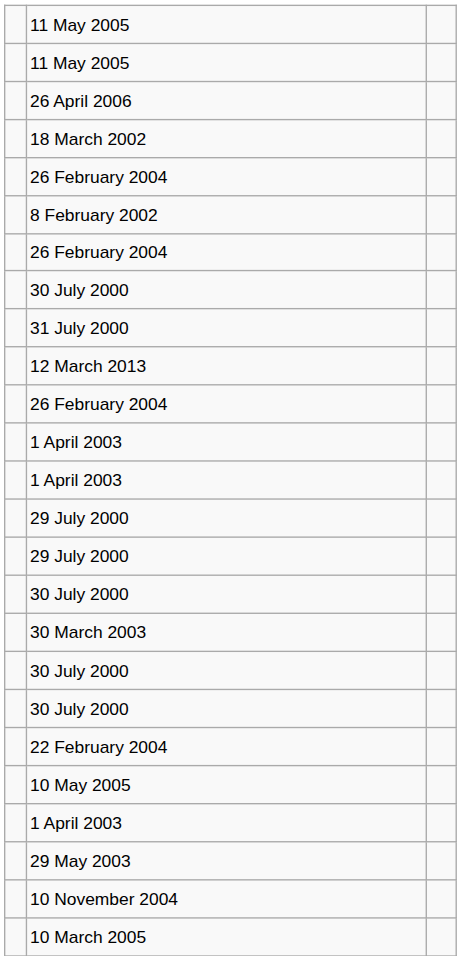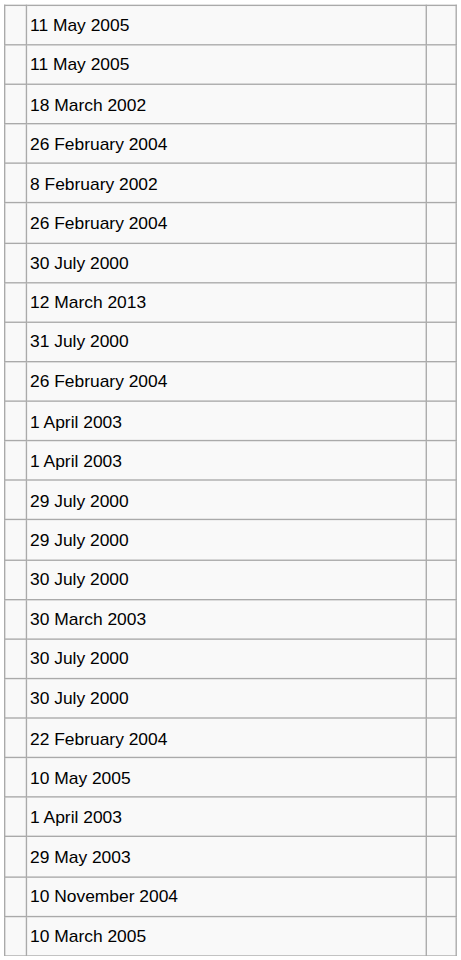- row: 26 April 2006
rows swapped: 31 July 2000 <-> 12 March 2013
